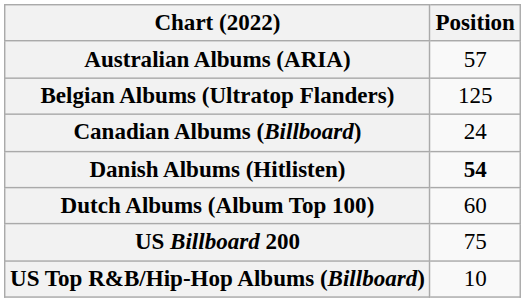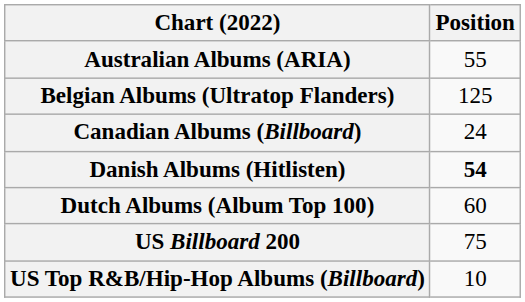Australian Albums (ARIA) | Position: 57 -> 55
